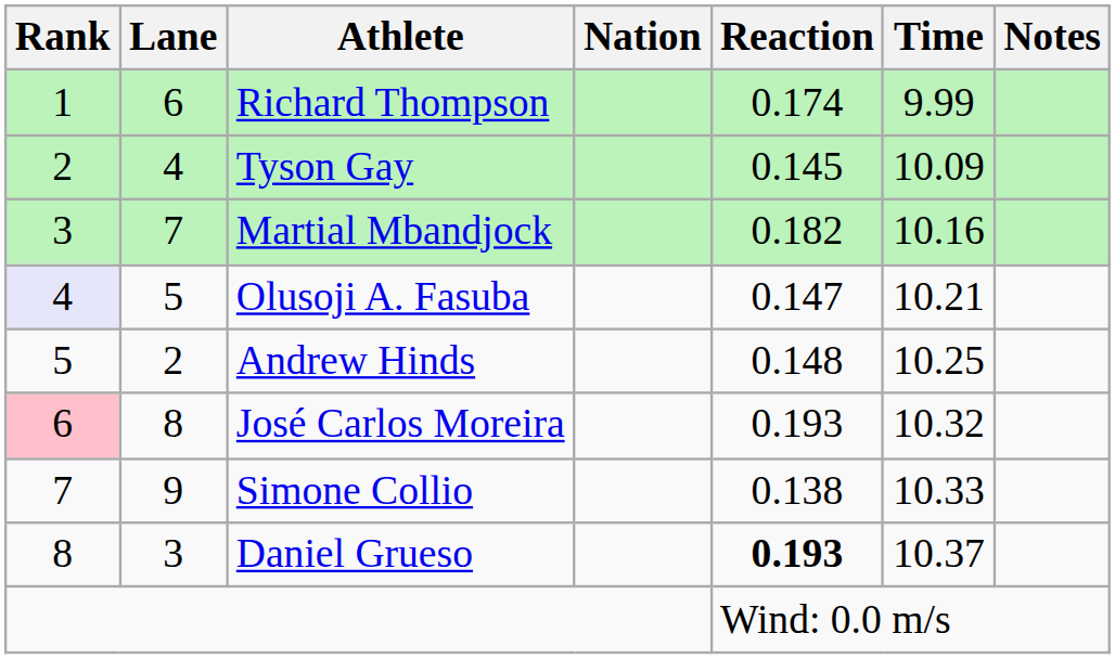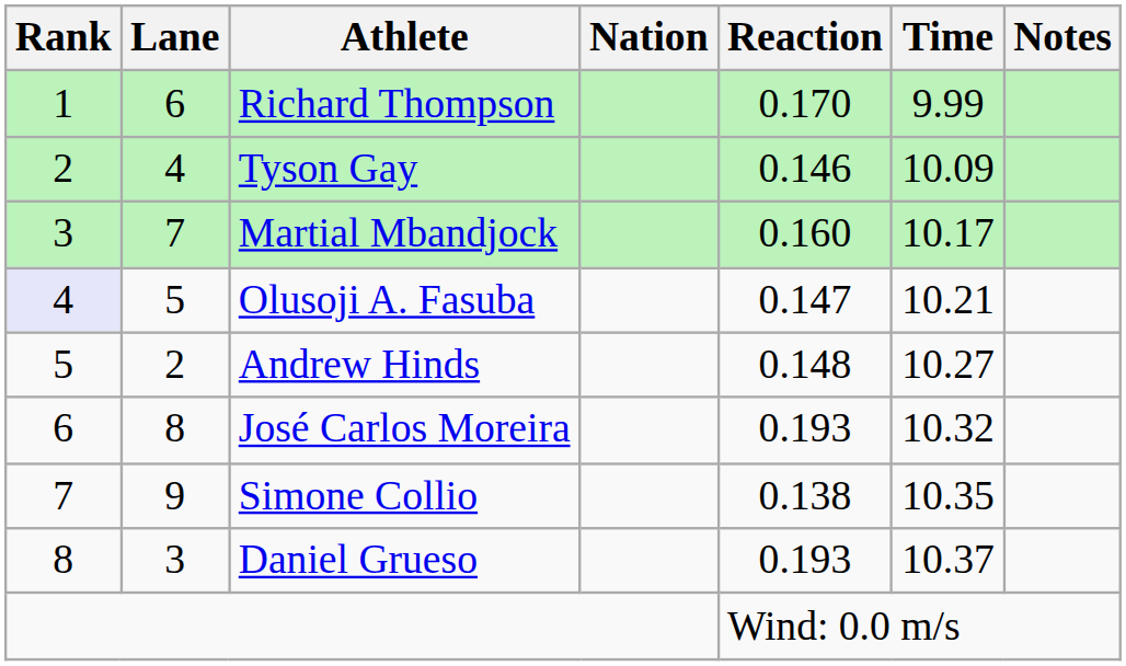Richard Thompson | Reaction: 0.174 -> 0.170
Tyson Gay | Reaction: 0.145 -> 0.146
Martial Mbandjock | Reaction: 0.182 -> 0.160
Martial Mbandjock | Time: 10.16 -> 10.17
Andrew Hinds | Time: 10.25 -> 10.27
José Carlos Moreira | Rank: pink background -> no background
Simone Collio | Time: 10.33 -> 10.35
Daniel Grueso | Reaction: bold -> normal
